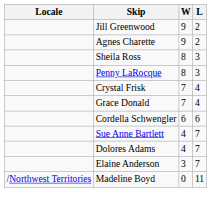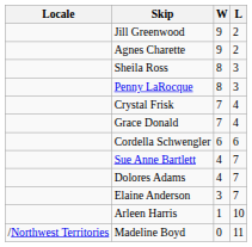+ row: Arleen Harris | 1 | 10
